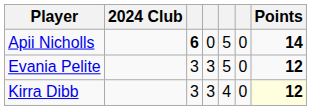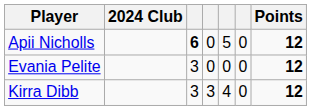Apii Nicholls | Points: 14 -> 12
Evania Pelite | column 4: 3 -> 0
Evania Pelite | column 5: 5 -> 0
Kirra Dibb | Points: lightyellow background -> no background
